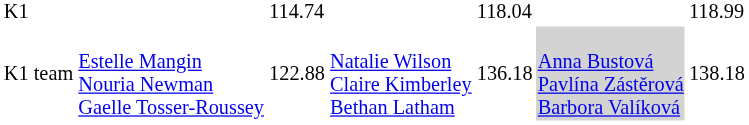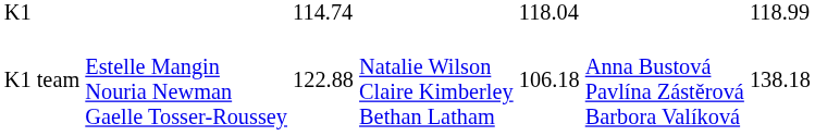K1 team | column 5: 136.18 -> 106.18
K1 team | column 6: lightgrey background -> no background
